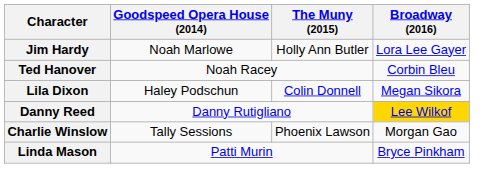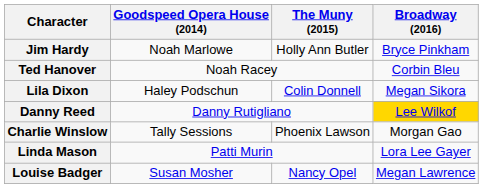Jim Hardy | Broadway (2016): Lora Lee Gayer -> Bryce Pinkham
Linda Mason | Broadway (2016): Bryce Pinkham -> Lora Lee Gayer
+ row: Louise Badger | Susan Mosher | Nancy Opel | Megan Lawrence
